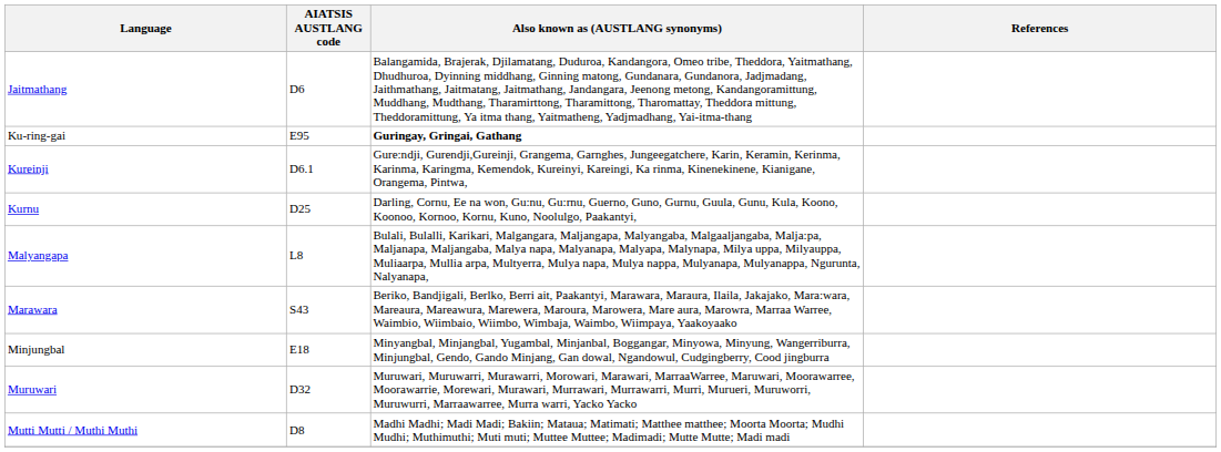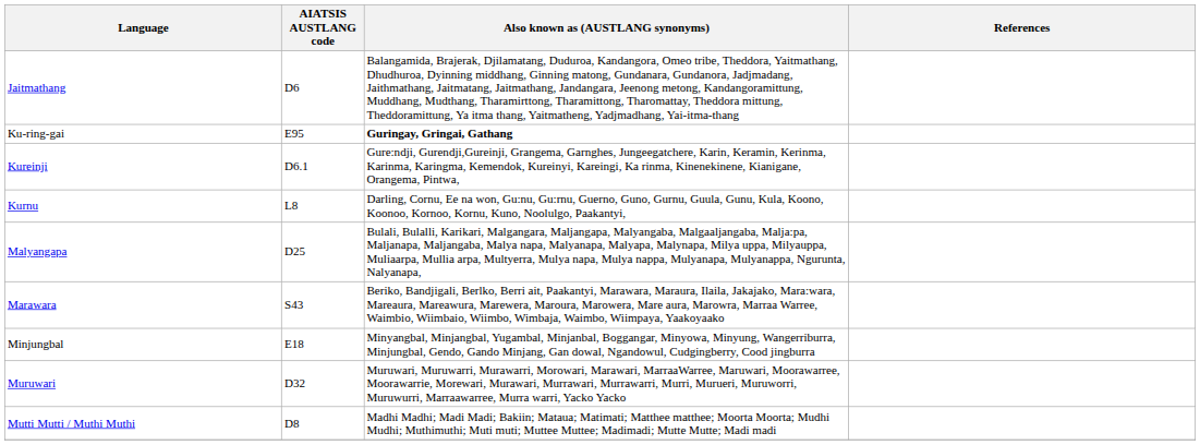Kurnu | AIATSIS AUSTLANG code: D25 -> L8
Malyangapa | AIATSIS AUSTLANG code: L8 -> D25
